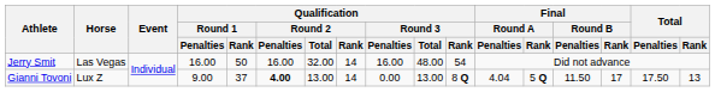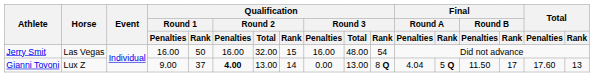Jerry Smit | Qualification / Round 2 / Rank: 14 -> 15
Gianni Tovoni | Total / Penalties: 17.50 -> 17.60
